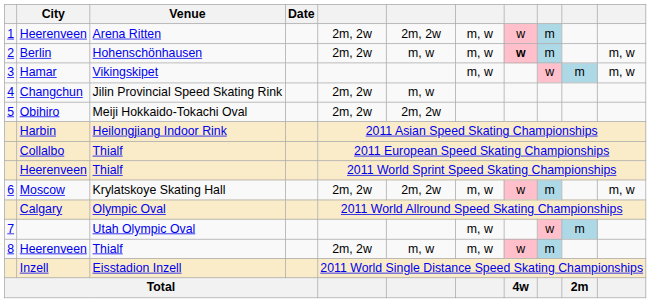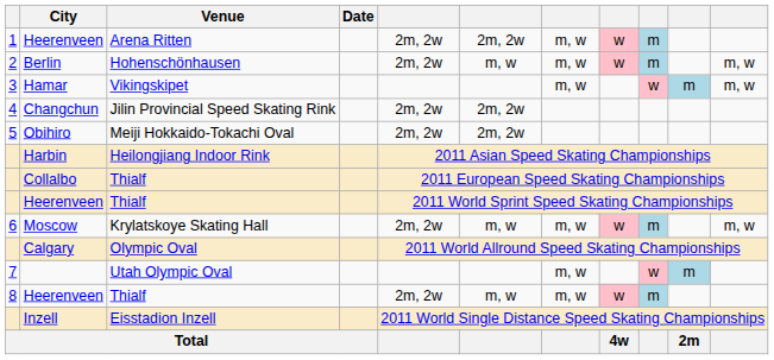Berlin | column 8: bold -> normal
Changchun | column 6: m, w -> 2m, 2w
Moscow | column 6: 2m, 2w -> m, w
